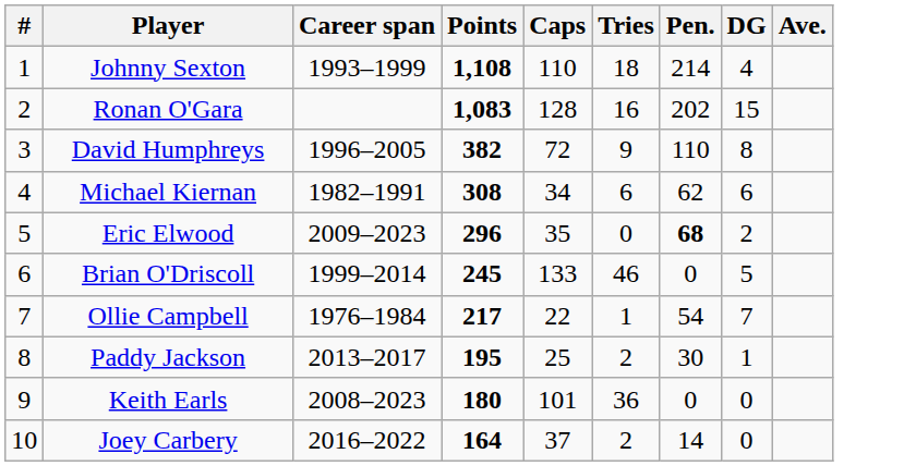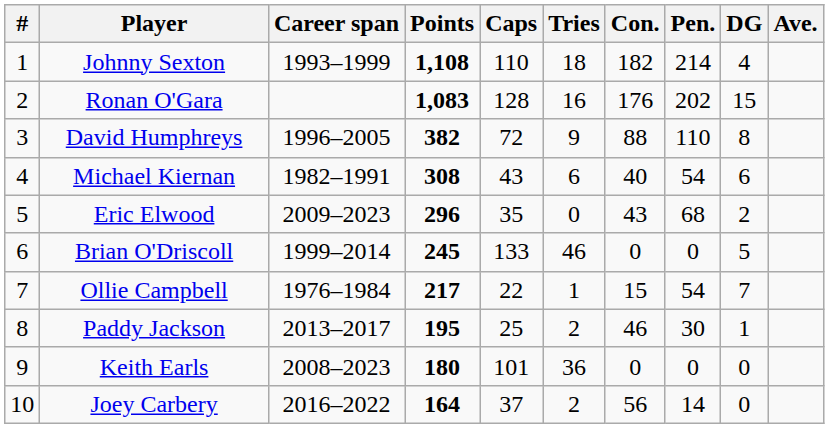+ column: Con. | 182 | 176 | 88 | 40 | 43 | 0 | 15 | 46 | 0 | 56
Michael Kiernan | Caps: 34 -> 43
Michael Kiernan | Pen.: 62 -> 54
Eric Elwood | Pen.: bold -> normal
